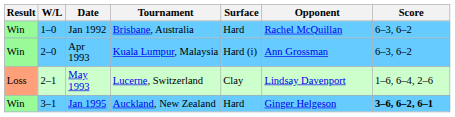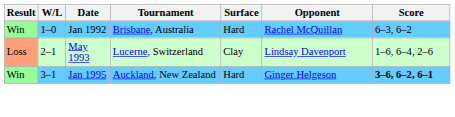- row: Win | 2–0 | Apr 1993 | Kuala Lumpur, Malaysia | Hard (i) | Ann Grossman | 6–3, 6–2
